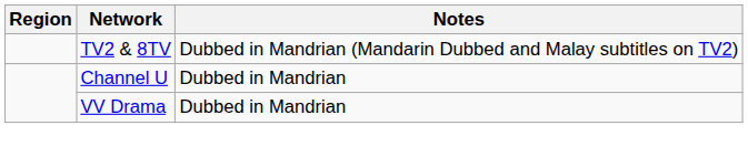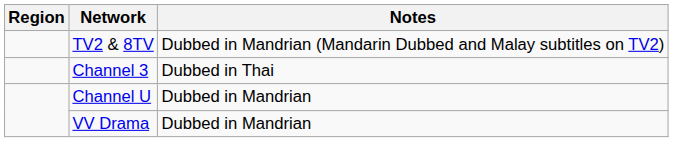+ row: Channel 3 | Dubbed in Thai
